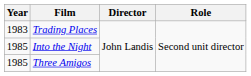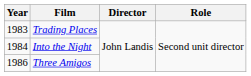Into the Night | Year: 1985 -> 1984
Three Amigos | Year: 1985 -> 1986
